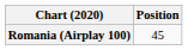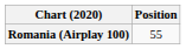Romania (Airplay 100) | Position: 45 -> 55
